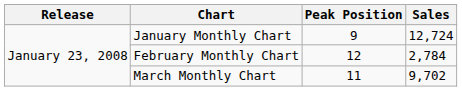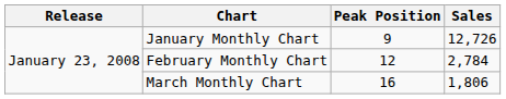January Monthly Chart | Sales: 12,724 -> 12,726
March Monthly Chart | Peak Position: 11 -> 16
March Monthly Chart | Sales: 9,702 -> 1,806
